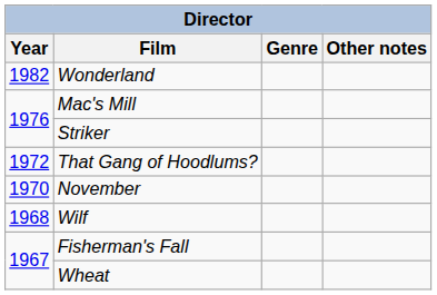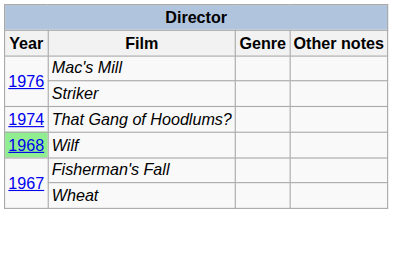- row: 1982 | Wonderland
That Gang of Hoodlums? | Year: 1972 -> 1974
- row: 1970 | November
Wilf | Year: no background -> lightgreen background
